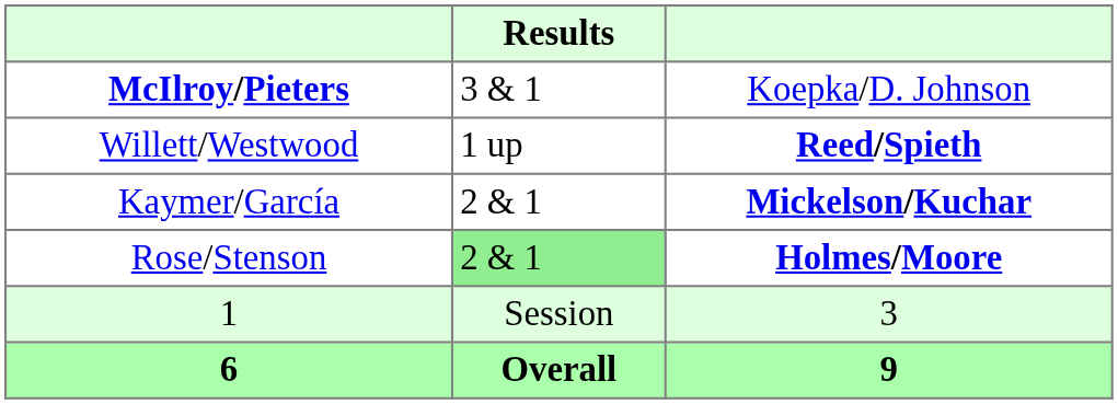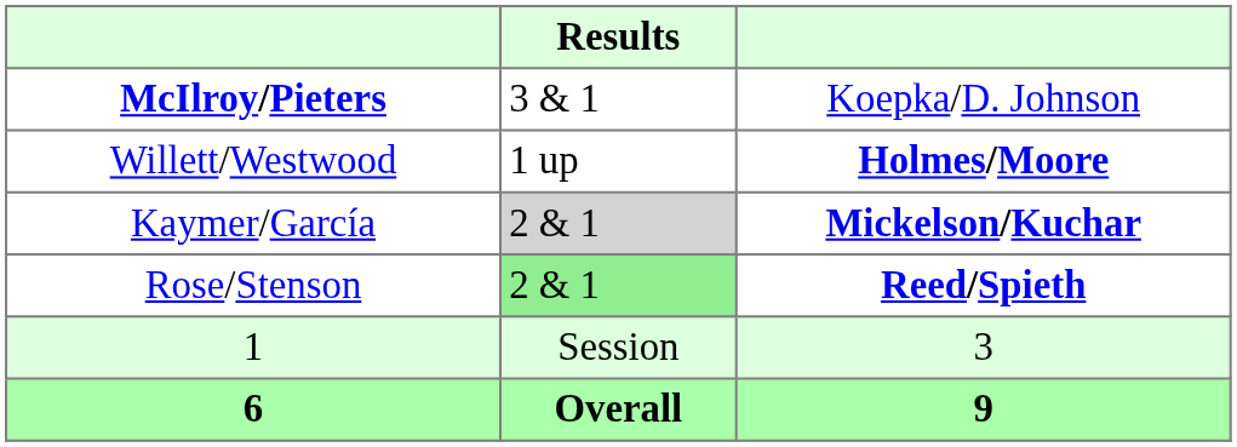Willett/Westwood | column 3: Reed/Spieth -> Holmes/Moore
Kaymer/García | Results: no background -> lightgrey background
Rose/Stenson | column 3: Holmes/Moore -> Reed/Spieth
